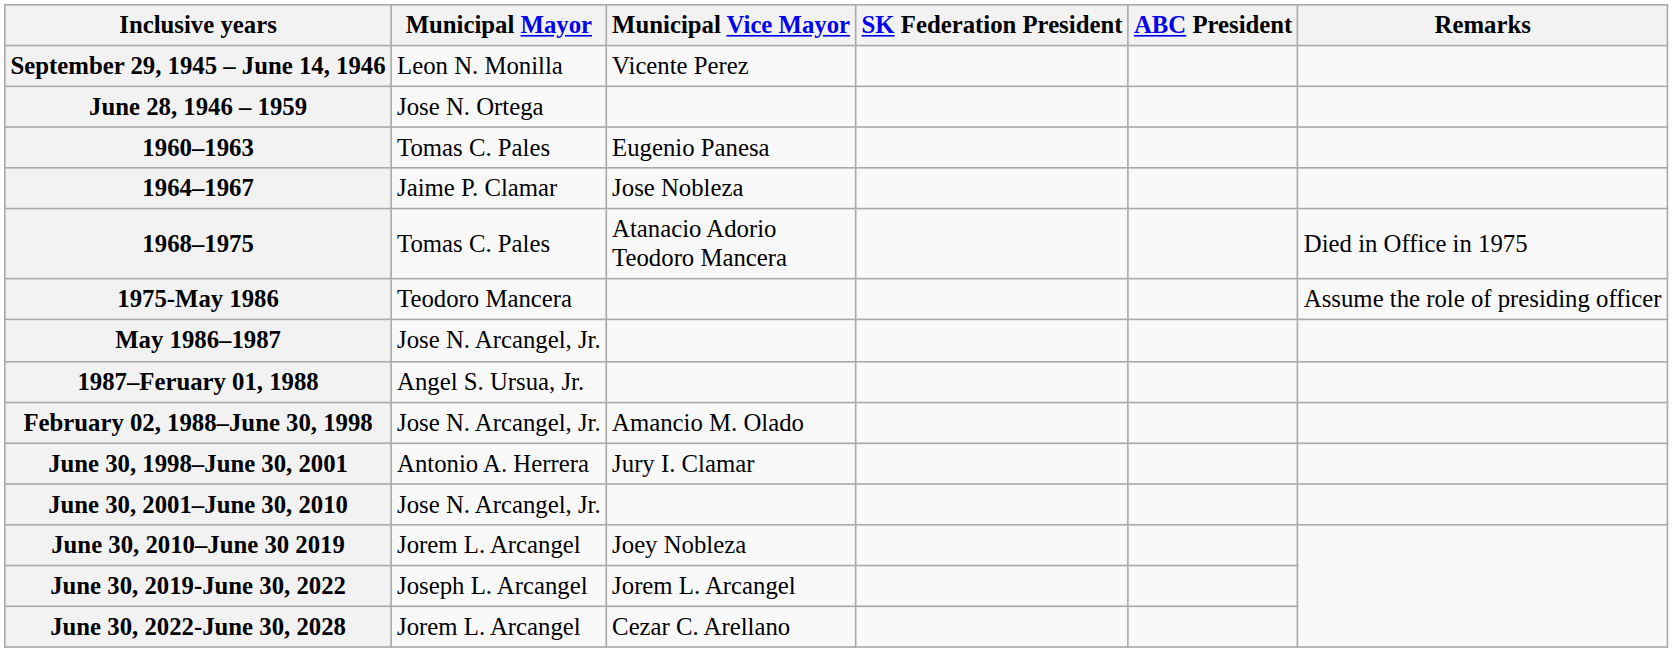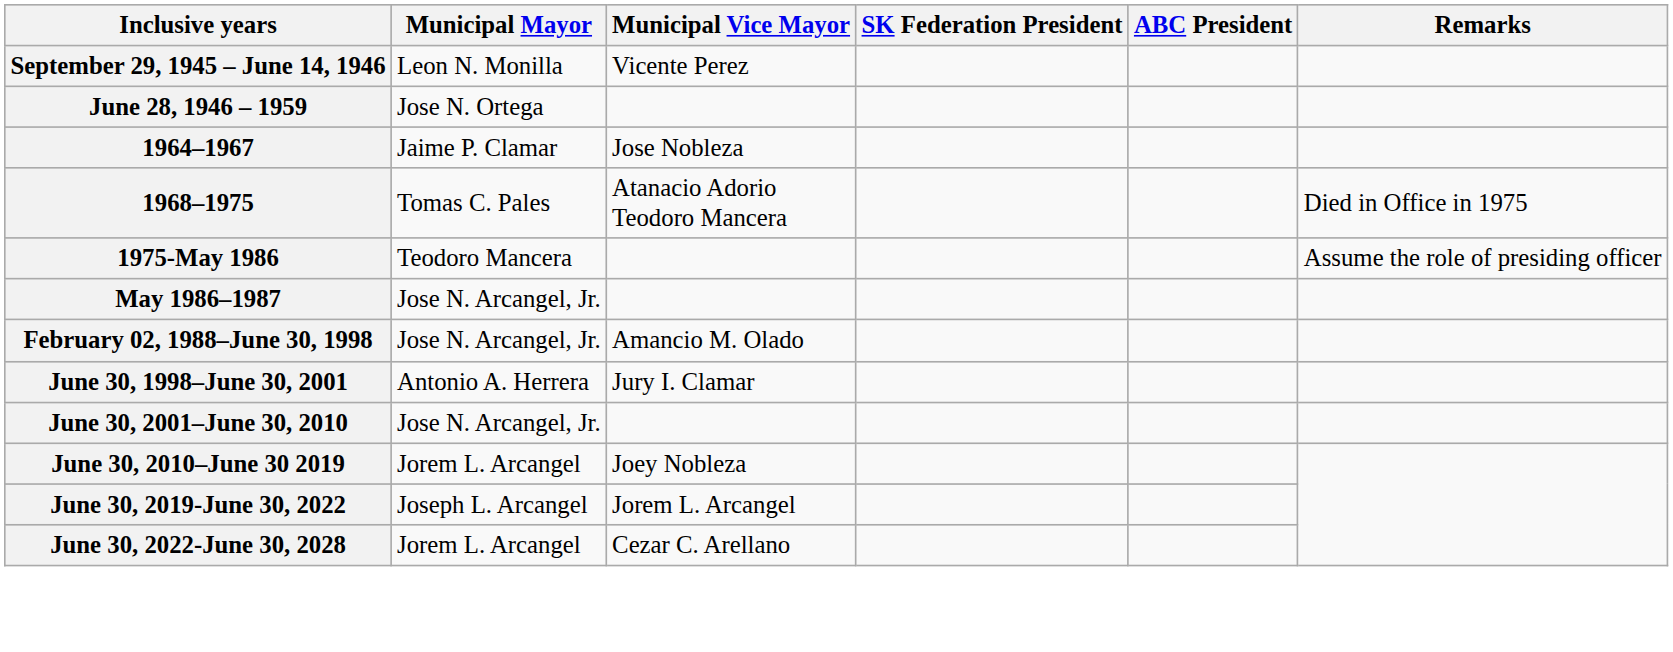- row: 1960–1963 | Tomas C. Pales | Eugenio Panesa
- row: 1987–Feruary 01, 1988 | Angel S. Ursua, Jr.
